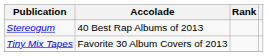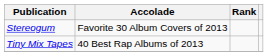Stereogum | Accolade: 40 Best Rap Albums of 2013 -> Favorite 30 Album Covers of 2013
Tiny Mix Tapes | Accolade: Favorite 30 Album Covers of 2013 -> 40 Best Rap Albums of 2013
